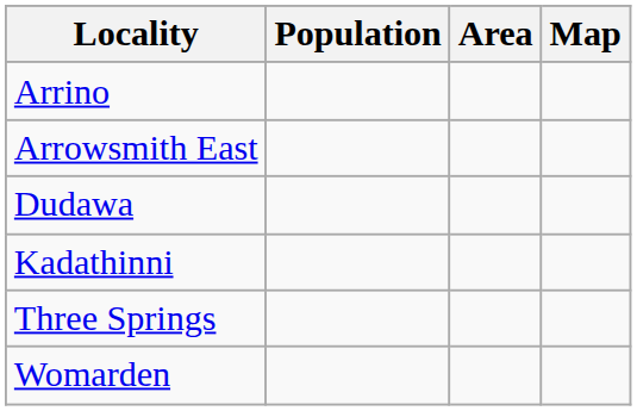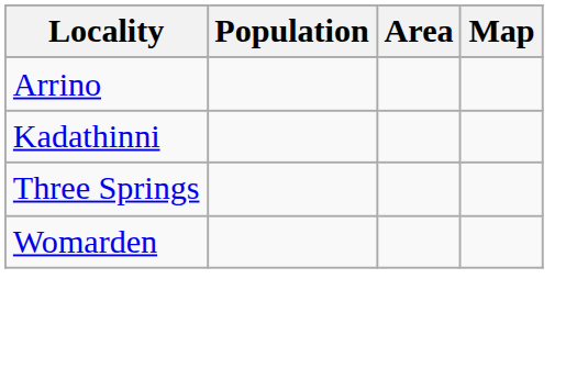- row: Arrowsmith East
- row: Dudawa
